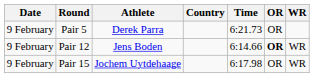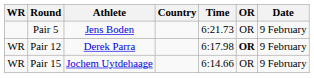columns swapped: Date <-> WR
Pair 5 | Athlete: Derek Parra -> Jens Boden
Pair 12 | Athlete: Jens Boden -> Derek Parra
Pair 12 | Time: 6:14.66 -> 6:17.98
Pair 15 | Time: 6:17.98 -> 6:14.66
